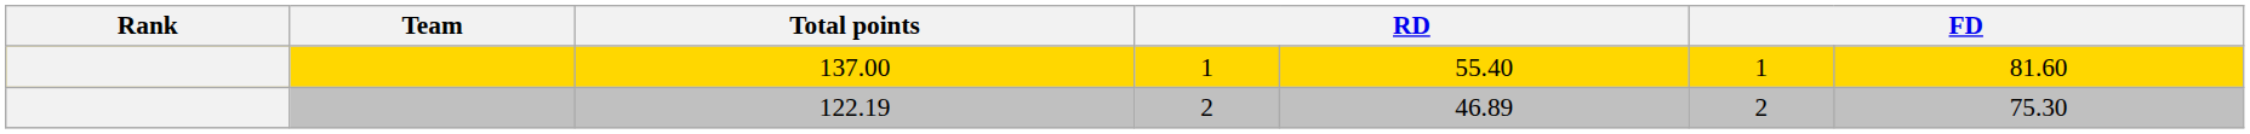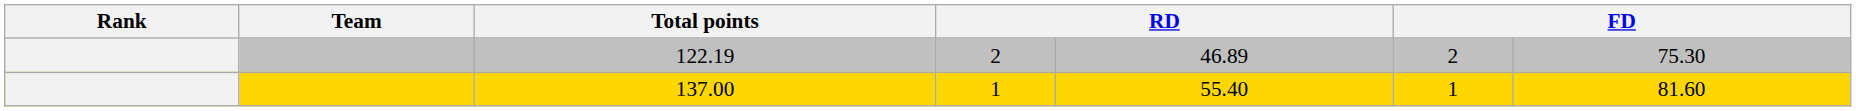rows swapped: 137.00 <-> 122.19
